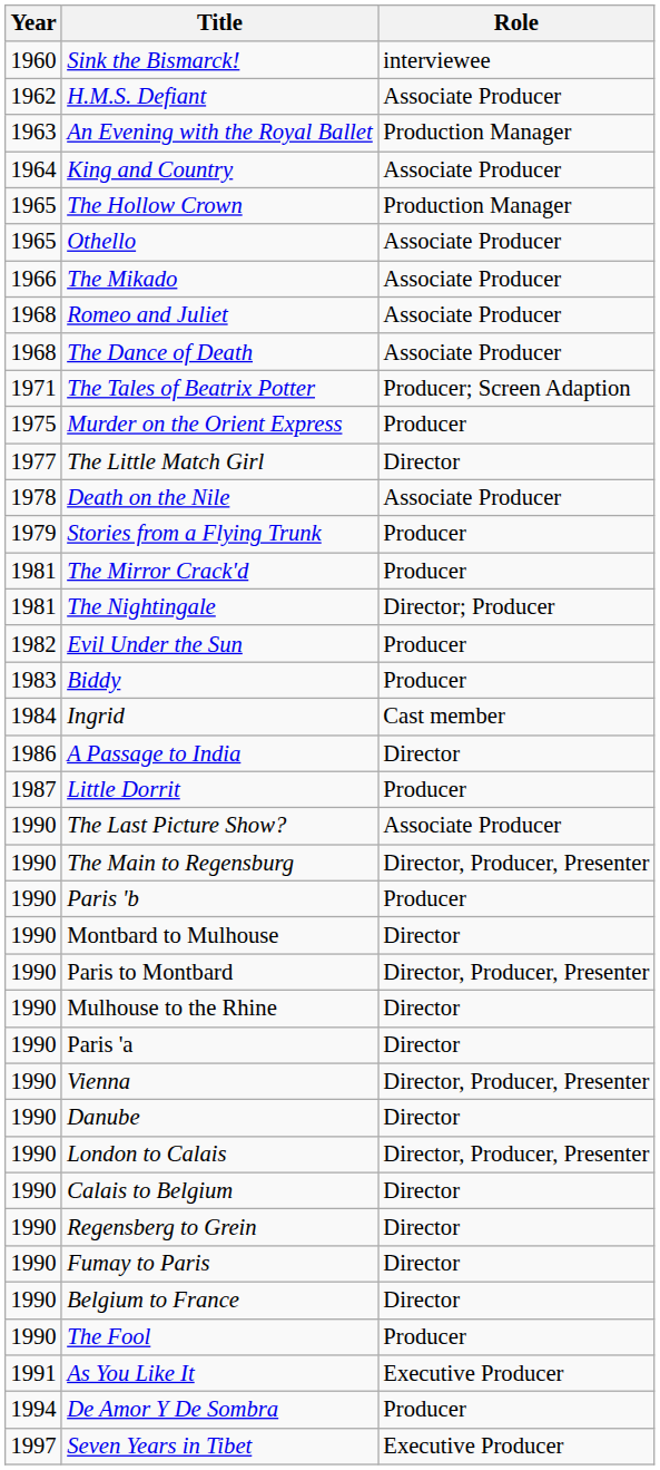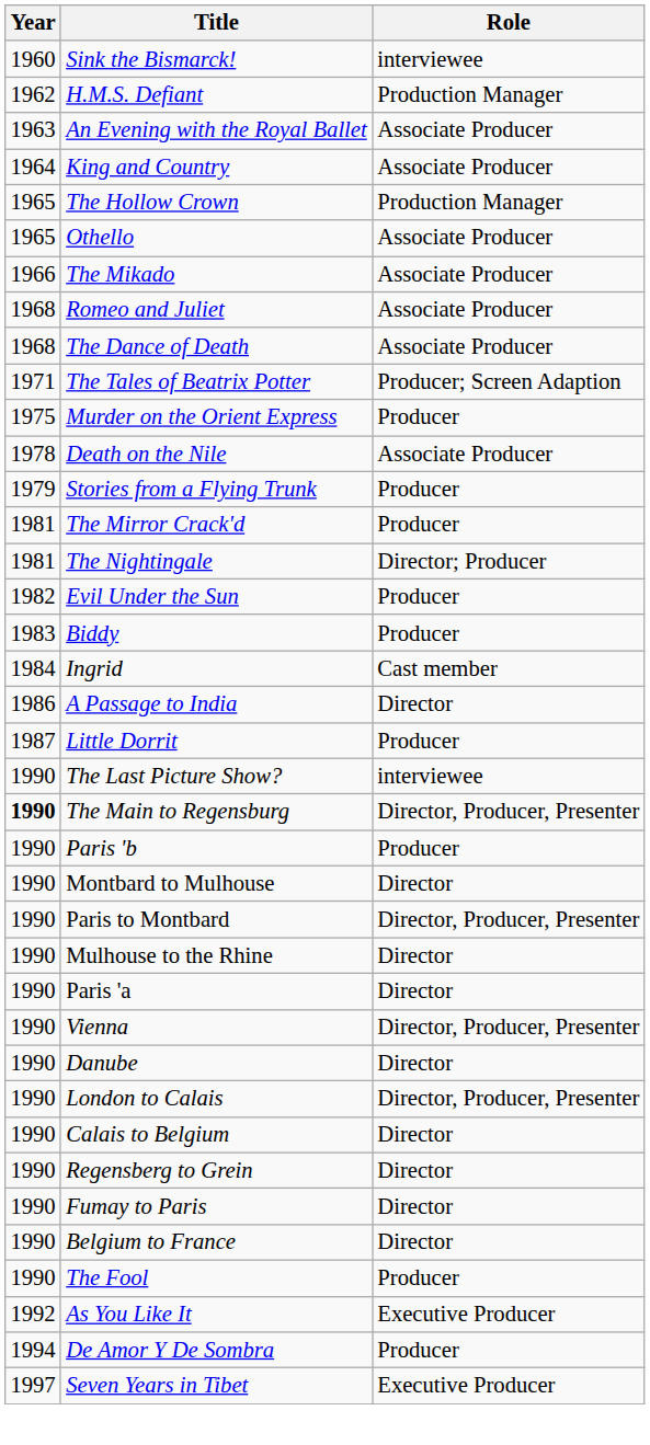H.M.S. Defiant | Role: Associate Producer -> Production Manager
An Evening with the Royal Ballet | Role: Production Manager -> Associate Producer
- row: 1977 | The Little Match Girl | Director
The Last Picture Show? | Role: Associate Producer -> interviewee
The Main to Regensburg | Year: normal -> bold
As You Like It | Year: 1991 -> 1992
